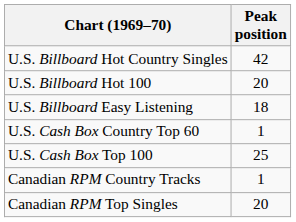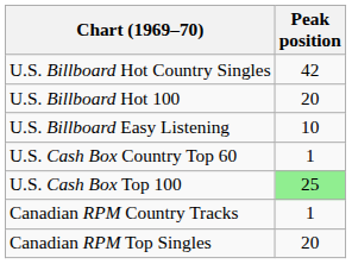U.S. Billboard Easy Listening | Peak position: 18 -> 10
U.S. Cash Box Top 100 | Peak position: no background -> lightgreen background
